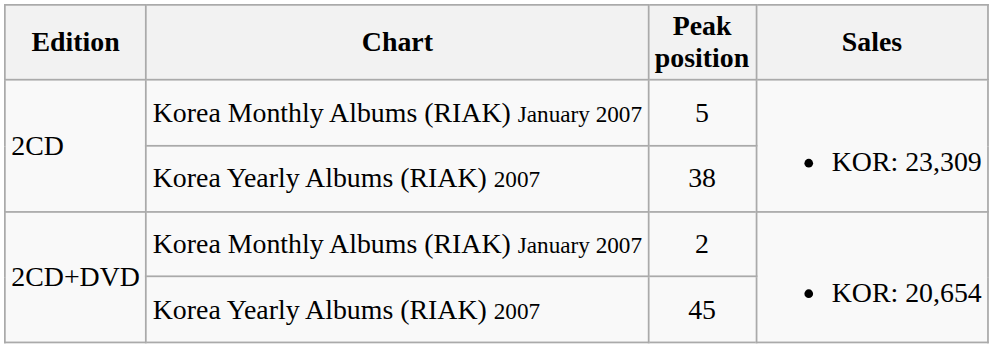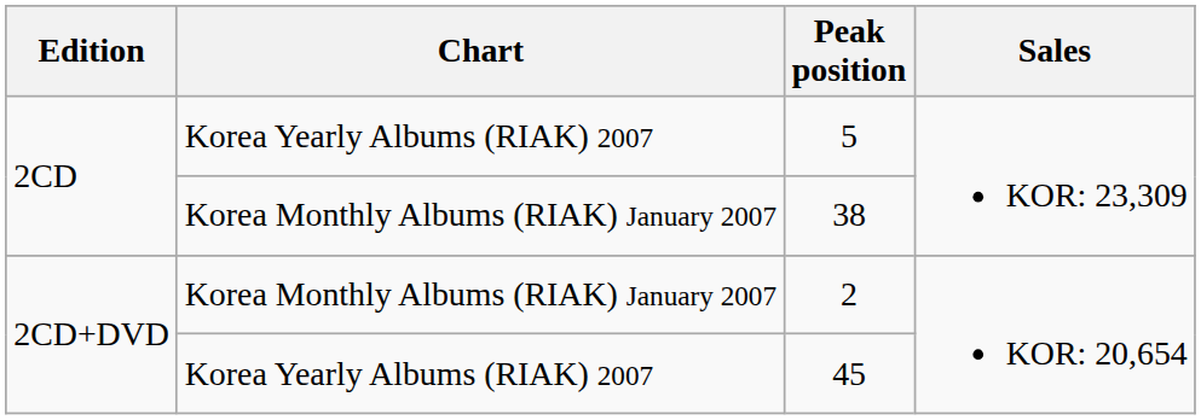5 | Chart: Korea Monthly Albums (RIAK) January 2007 -> Korea Yearly Albums (RIAK) 2007
38 | Chart: Korea Yearly Albums (RIAK) 2007 -> Korea Monthly Albums (RIAK) January 2007
